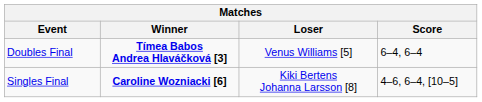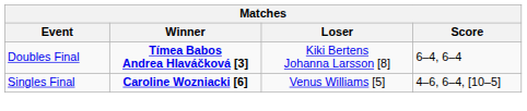Doubles Final | Loser: Venus Williams [5] -> Kiki Bertens Johanna Larsson [8]
Singles Final | Loser: Kiki Bertens Johanna Larsson [8] -> Venus Williams [5]
